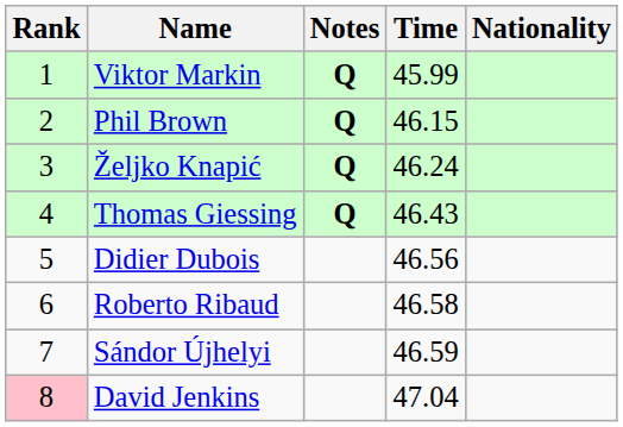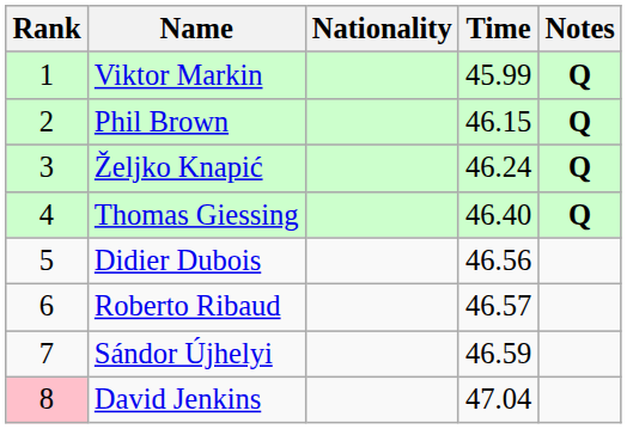columns swapped: Nationality <-> Notes
Thomas Giessing | Time: 46.43 -> 46.40
Roberto Ribaud | Time: 46.58 -> 46.57
